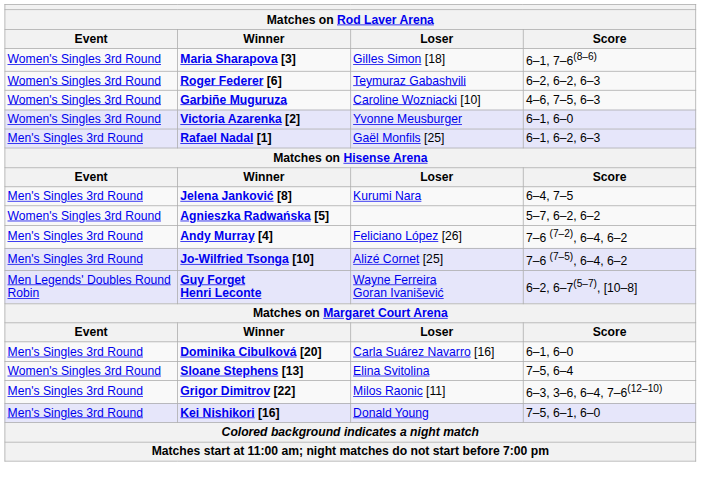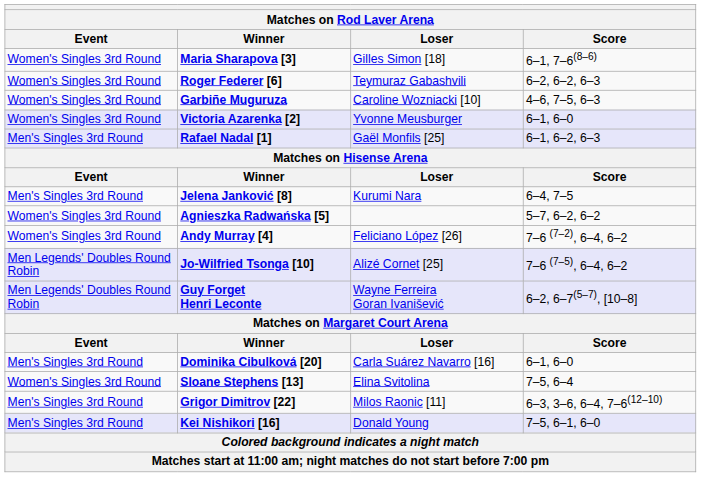Andy Murray [4] | Event: Men's Singles 3rd Round -> Women's Singles 3rd Round
Jo-Wilfried Tsonga [10] | Event: Men's Singles 3rd Round -> Men Legends' Doubles Round Robin
